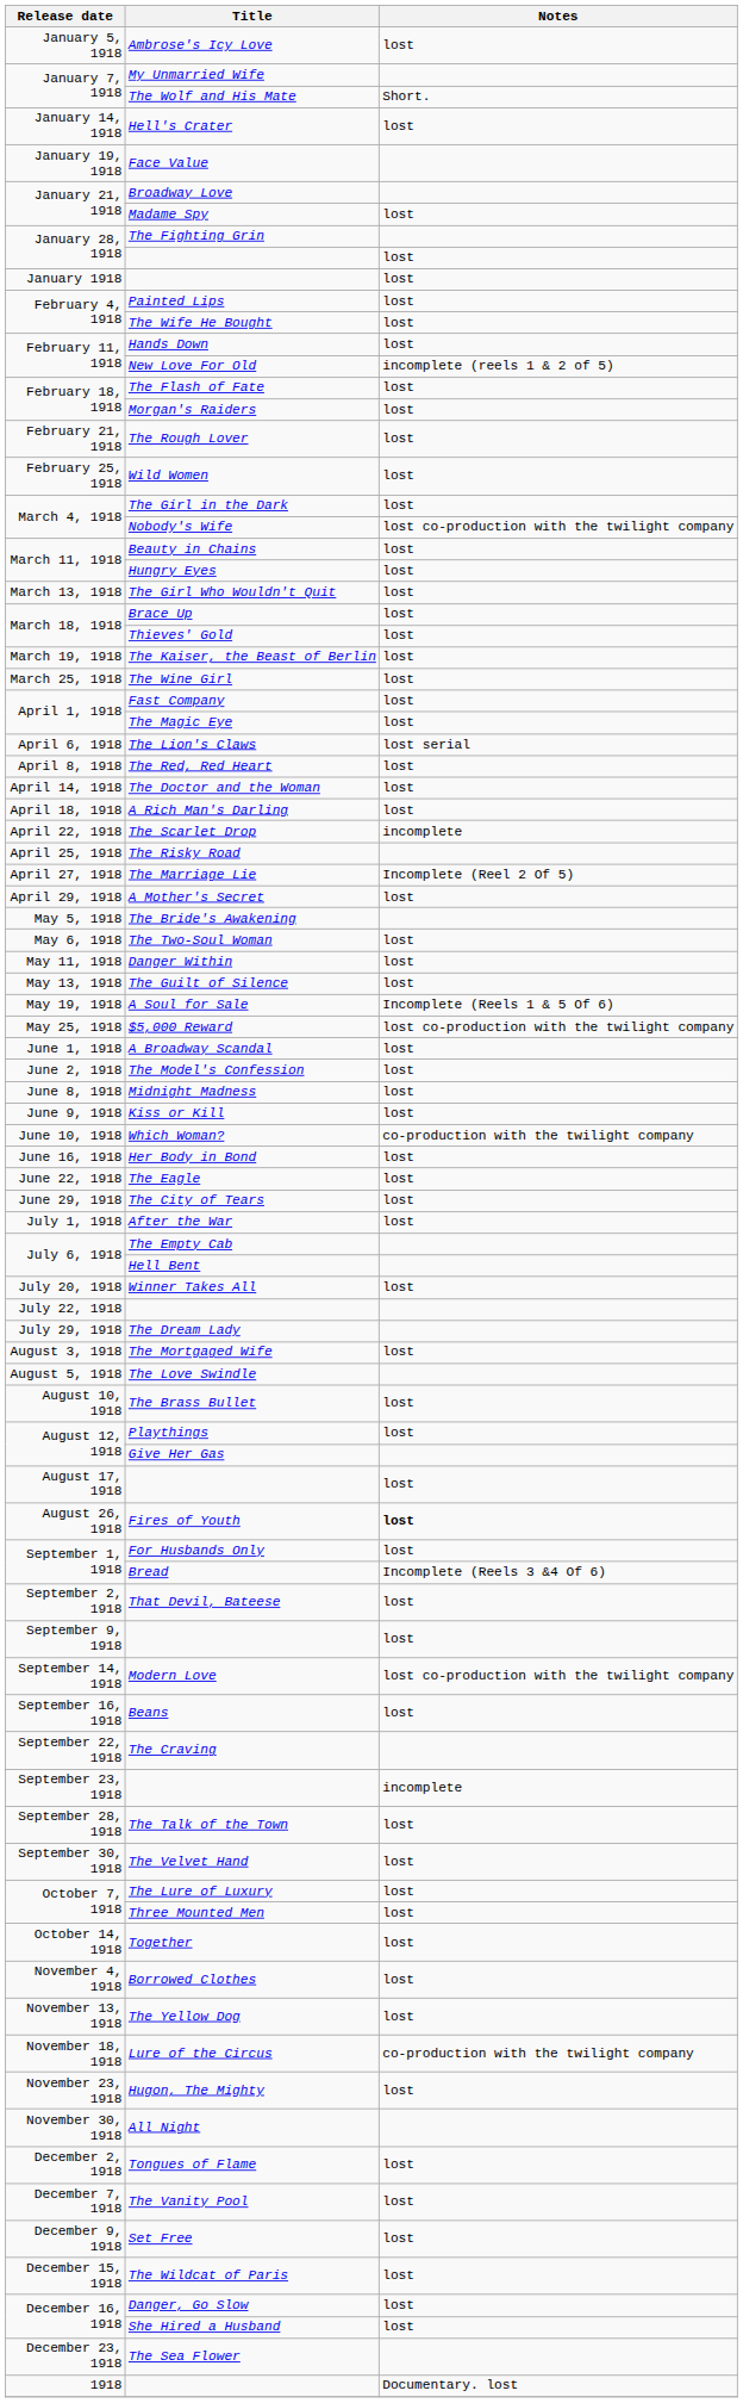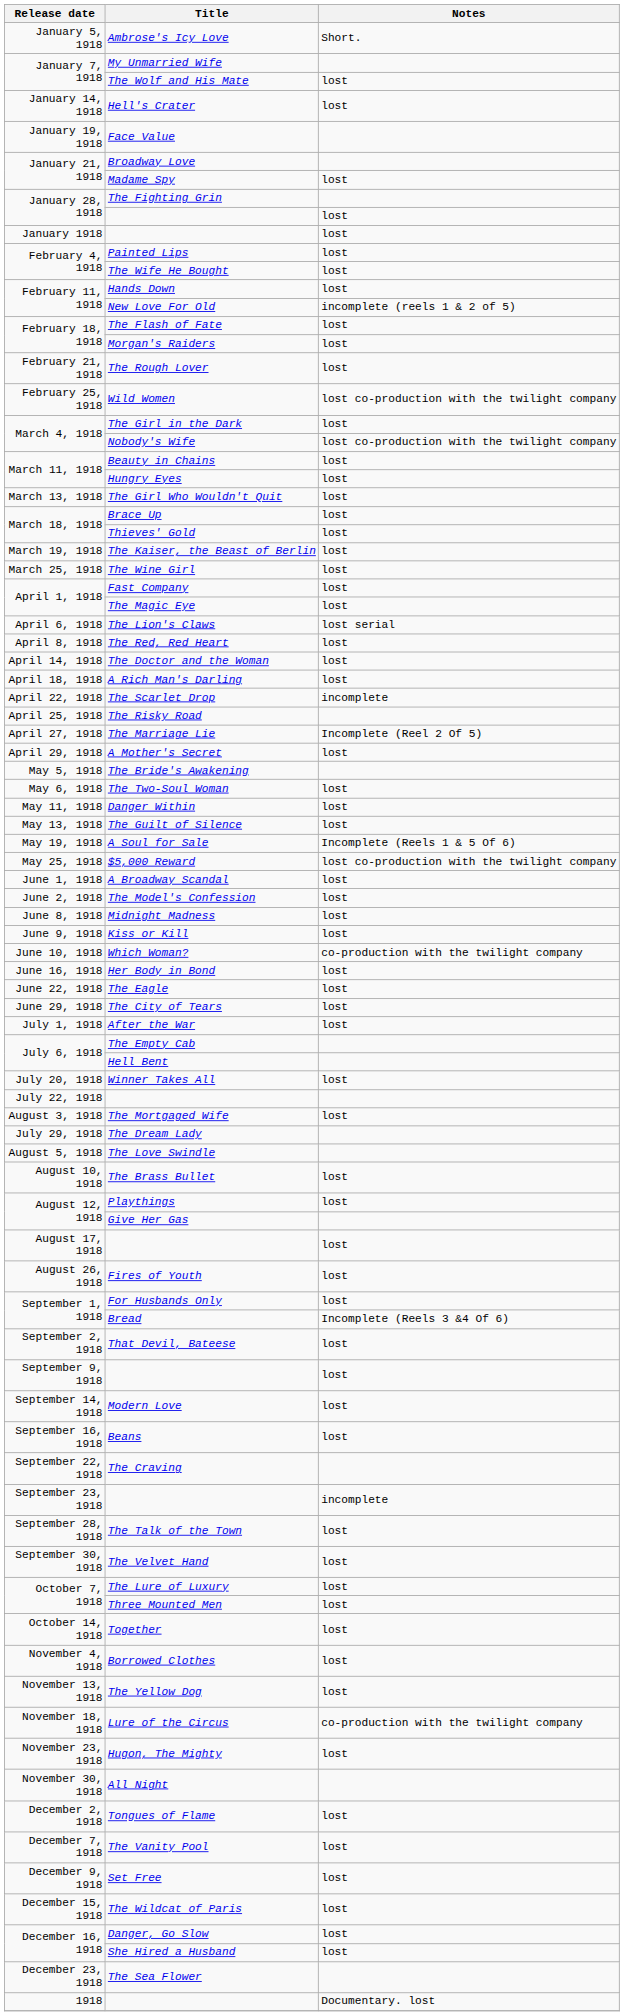Ambrose's Icy Love | Notes: lost -> Short.
The Wolf and His Mate | Notes: Short. -> lost
Wild Women | Notes: lost -> lost co-production with the twilight company
rows swapped: The Dream Lady <-> The Mortgaged Wife
Fires of Youth | Notes: bold -> normal
Modern Love | Notes: lost co-production with the twilight company -> lost
